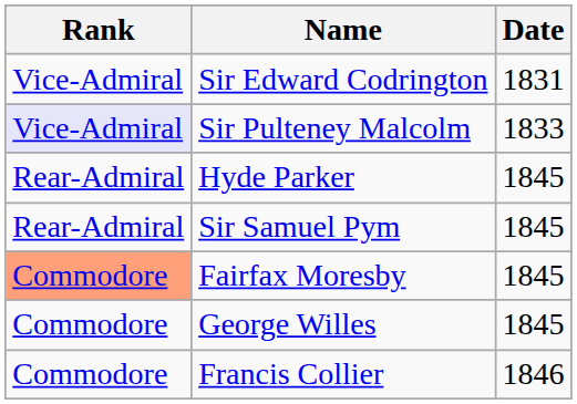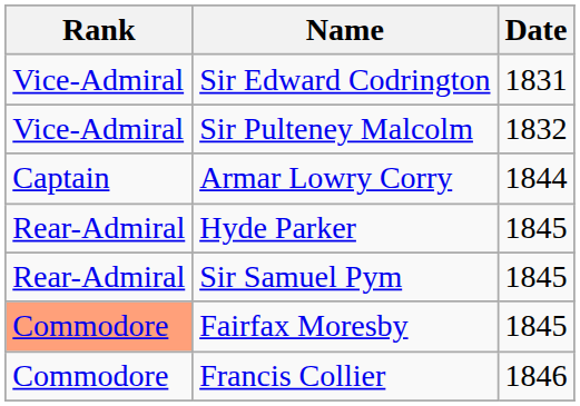Sir Pulteney Malcolm | Rank: lavender background -> no background
Sir Pulteney Malcolm | Date: 1833 -> 1832
+ row: Captain | Armar Lowry Corry | 1844
- row: Commodore | George Willes | 1845
